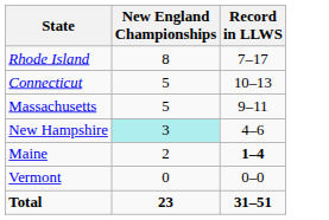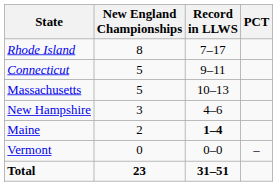+ column: PCT | –
Connecticut | Record in LLWS: 10–13 -> 9–11
Massachusetts | Record in LLWS: 9–11 -> 10–13
New Hampshire | New England Championships: paleturquoise background -> no background
